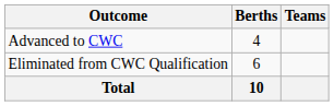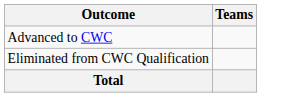- column: Berths | 4 | 6 | 10
